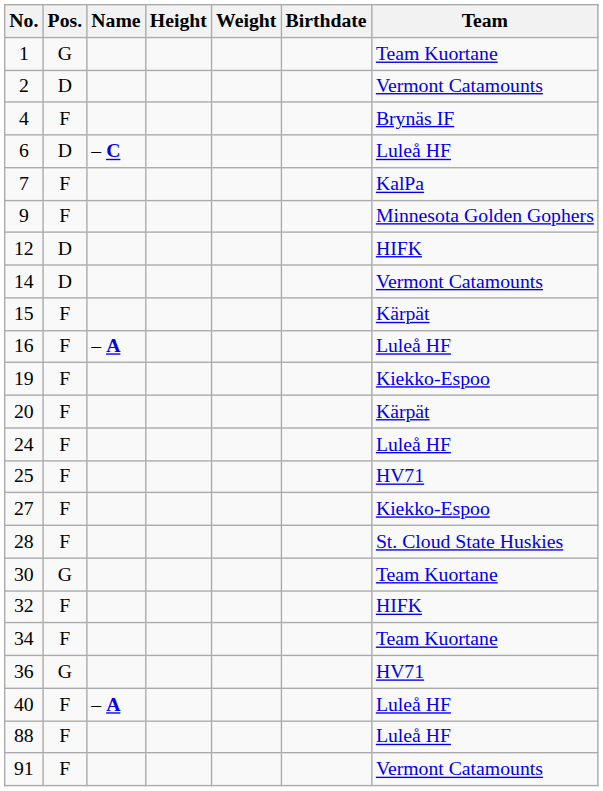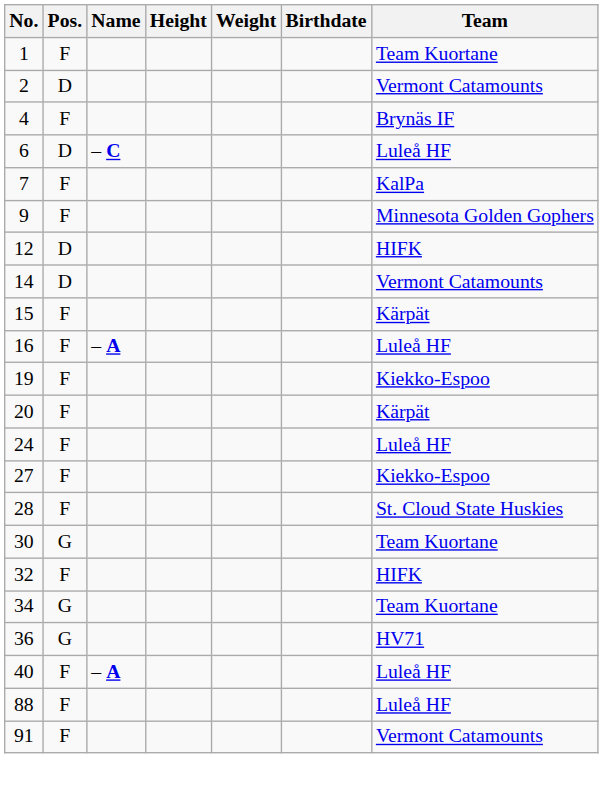1 | Pos.: G -> F
- row: 25 | F | HV71
34 | Pos.: F -> G
